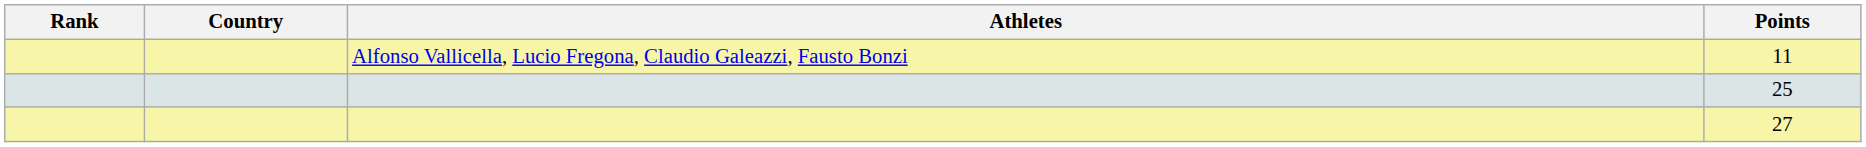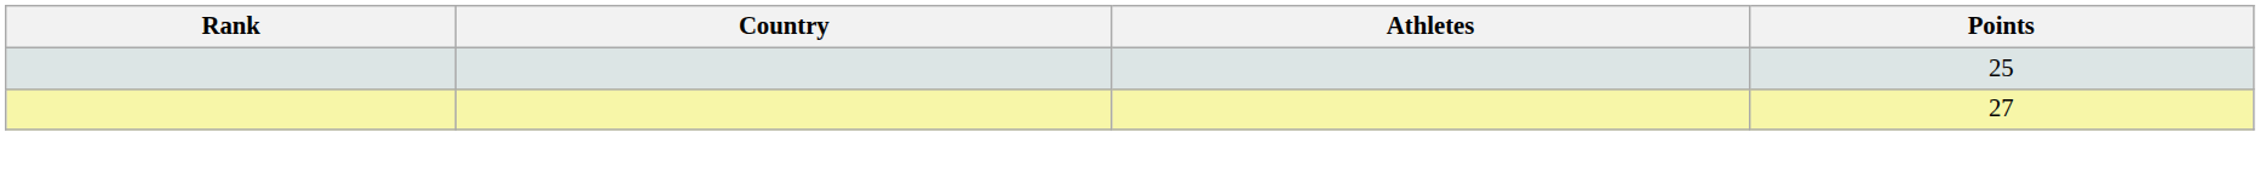- row: Alfonso Vallicella, Lucio Fregona, Claudio Galeazzi, Fausto Bonzi | 11
